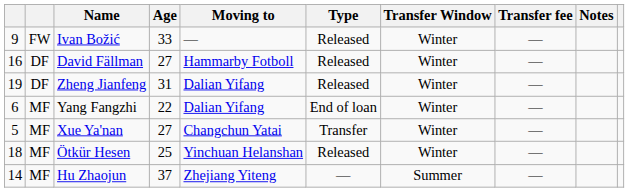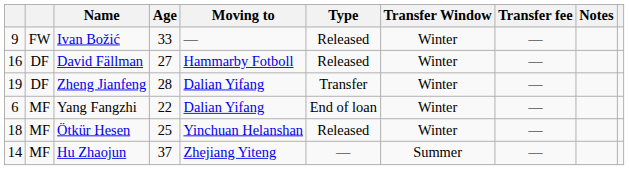Zheng Jianfeng | Age: 31 -> 28
Zheng Jianfeng | Type: Released -> Transfer
- row: 5 | MF | Xue Ya'nan | 27 | Changchun Yatai | Transfer | Winter | —
